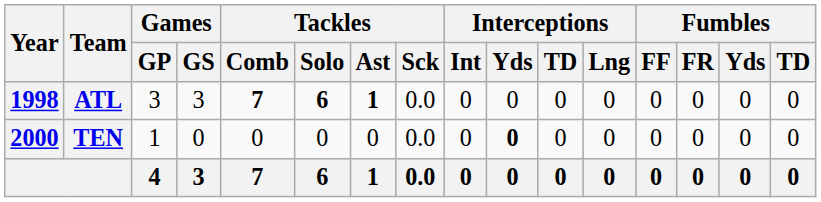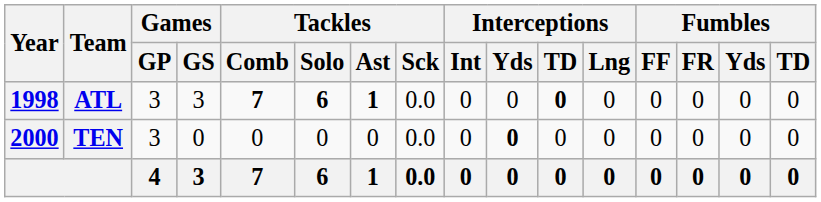ATL | Interceptions / TD: normal -> bold
TEN | Games / GP: 1 -> 3
